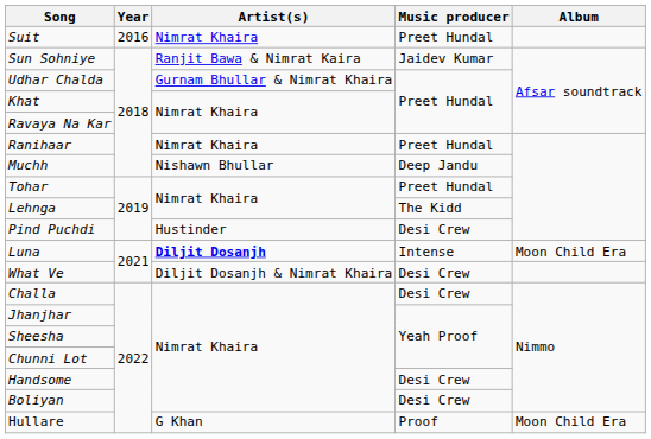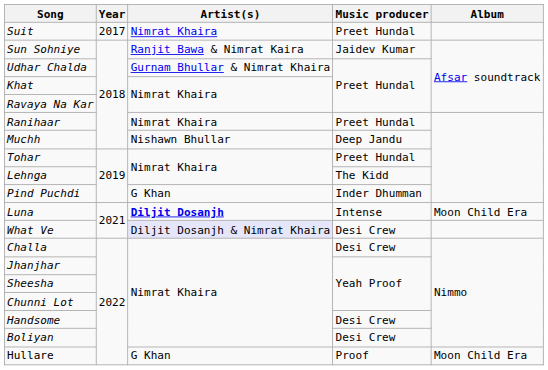Suit | Year: 2016 -> 2017
Pind Puchdi | Artist(s): Hustinder -> G Khan
Pind Puchdi | Music producer: Desi Crew -> Inder Dhumman
What Ve | Artist(s): no background -> lavender background
